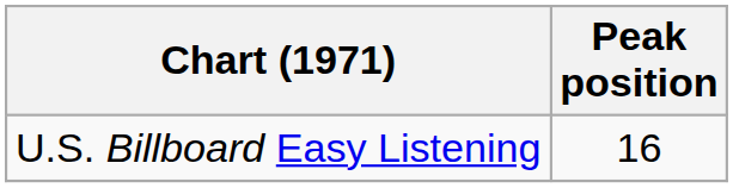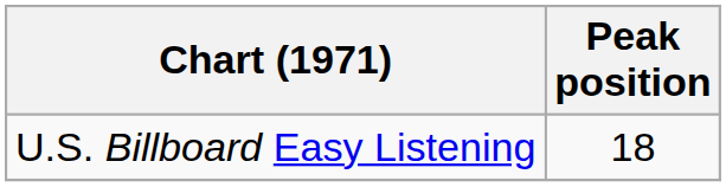U.S. Billboard Easy Listening | Peak position: 16 -> 18
